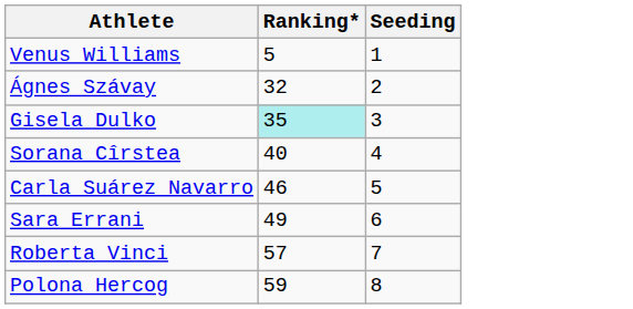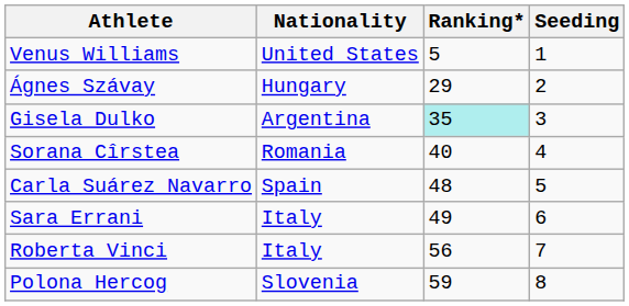+ column: Nationality | United States | Hungary | Argentina | Romania | Spain | Italy | Italy | Slovenia
Ágnes Szávay | Ranking*: 32 -> 29
Carla Suárez Navarro | Ranking*: 46 -> 48
Roberta Vinci | Ranking*: 57 -> 56
